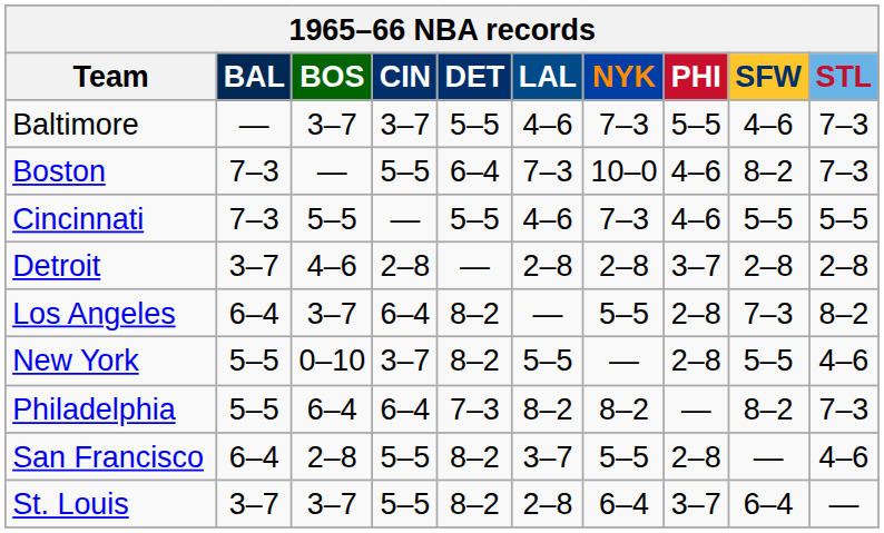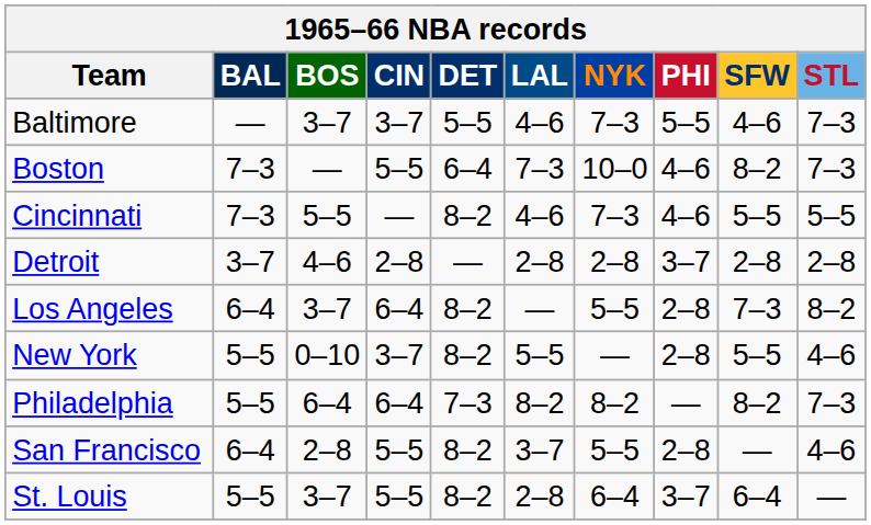Cincinnati | DET: 5–5 -> 8–2
St. Louis | BAL: 3–7 -> 5–5
